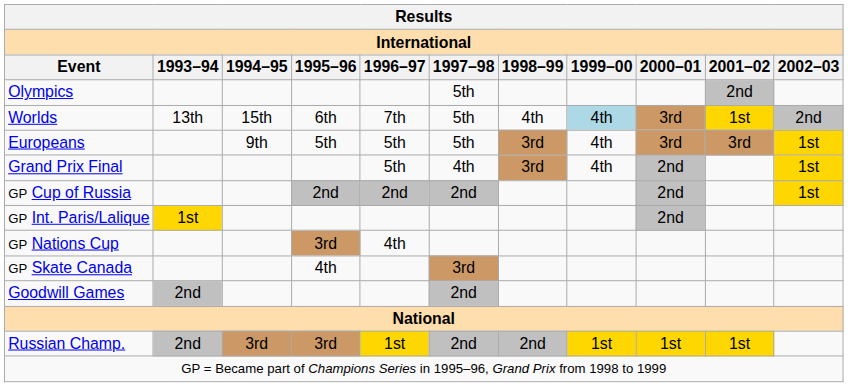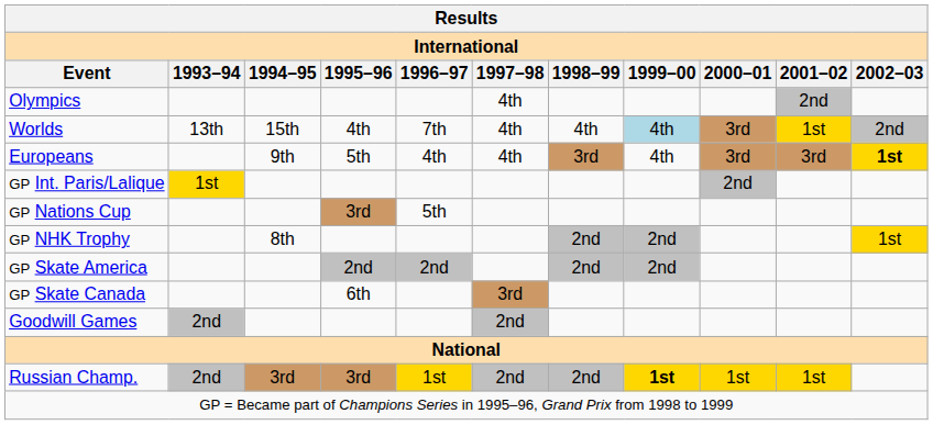Olympics | 1997–98: 5th -> 4th
Worlds | 1995–96: 6th -> 4th
Worlds | 1997–98: 5th -> 4th
Europeans | 1996–97: 5th -> 4th
Europeans | 1997–98: 5th -> 4th
Europeans | 2002–03: normal -> bold
- row: Grand Prix Final | 5th | 4th | 3rd | 4th | 2nd | 1st
- row: GP Cup of Russia | 2nd | 2nd | 2nd | 2nd | 1st
GP Nations Cup | 1996–97: 4th -> 5th
+ row: GP NHK Trophy | 8th | 2nd | 2nd | 1st
+ row: GP Skate America | 2nd | 2nd | 2nd | 2nd
GP Skate Canada | 1995–96: 4th -> 6th
Russian Champ. | 1999–00: normal -> bold
